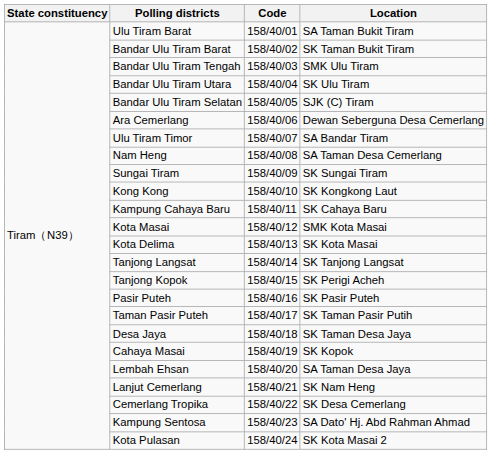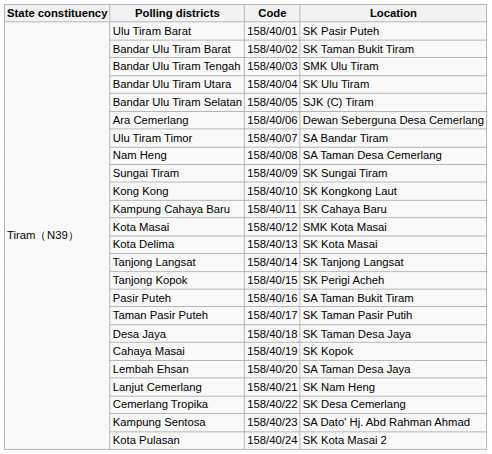Ulu Tiram Barat | Location: SA Taman Bukit Tiram -> SK Pasir Puteh
Pasir Puteh | Location: SK Pasir Puteh -> SA Taman Bukit Tiram
